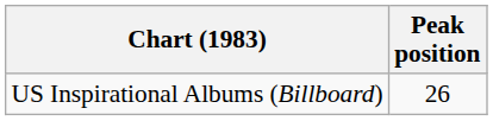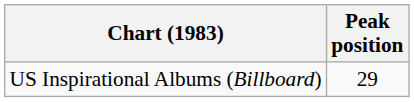US Inspirational Albums (Billboard) | Peak position: 26 -> 29
